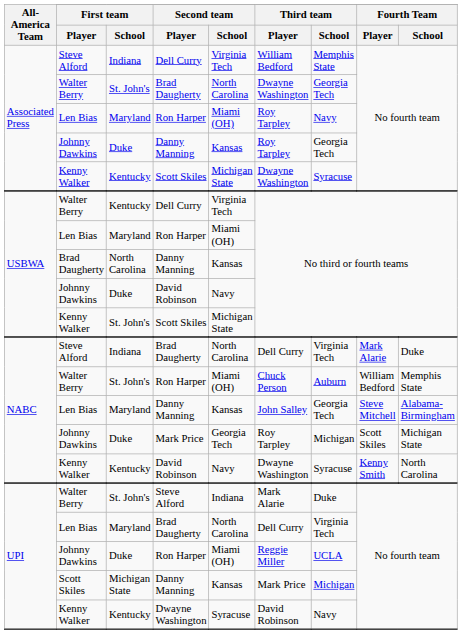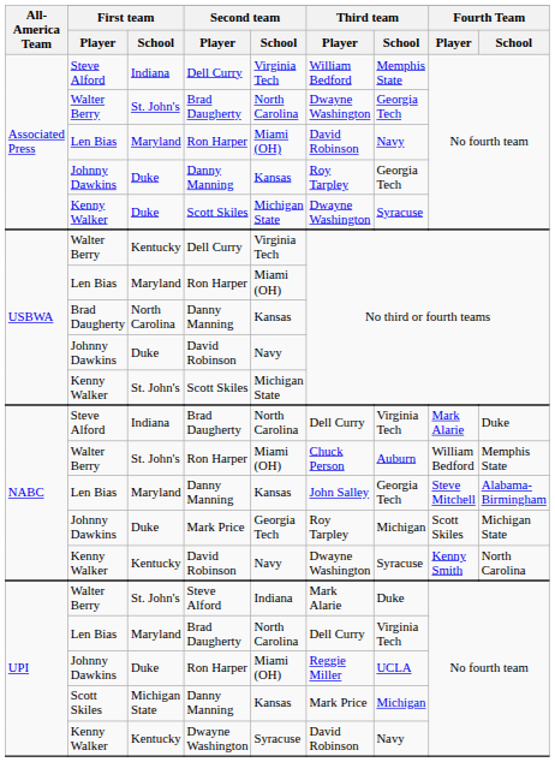Associated Press / Ron Harper | Third team / Player: Roy Tarpley -> David Robinson
Associated Press / Scott Skiles | First team / School: Kentucky -> Duke
